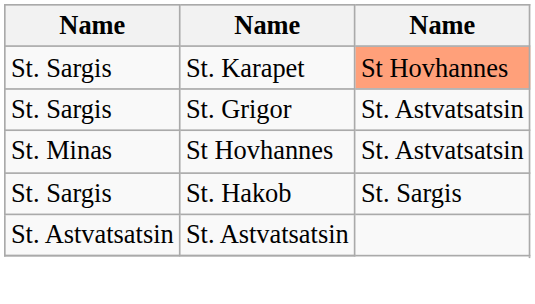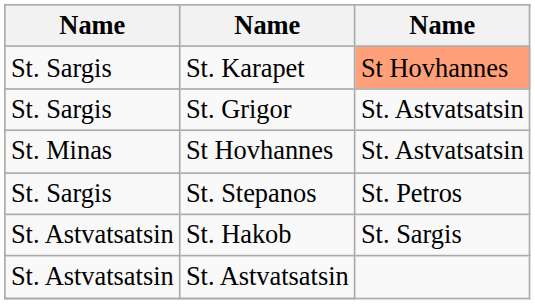+ row: St. Sargis | St. Stepanos | St. Petros
St. Hakob | column 1: St. Sargis -> St. Astvatsatsin
